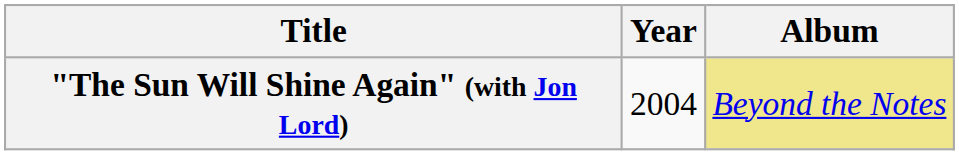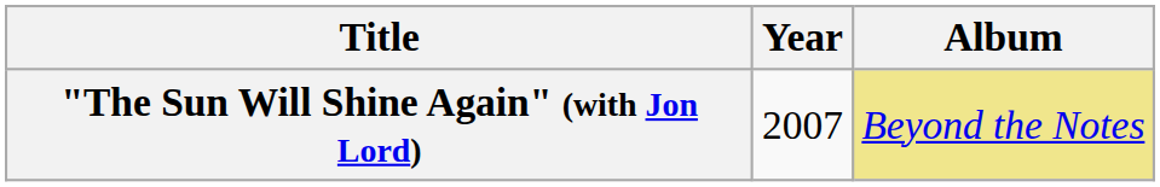"The Sun Will Shine Again" (with Jon Lord) | Year: 2004 -> 2007
